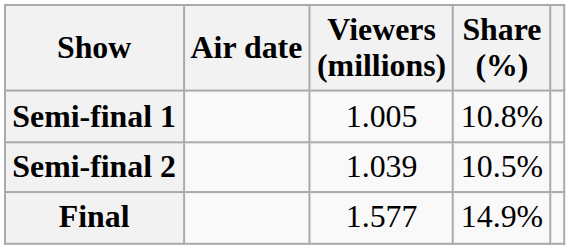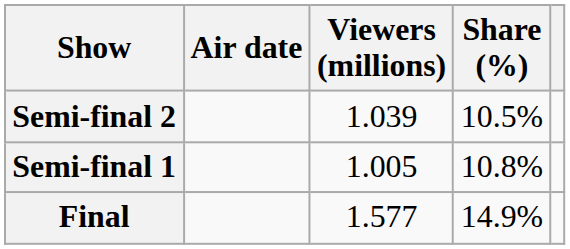rows swapped: Semi-final 1 <-> Semi-final 2
